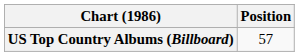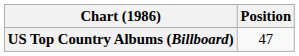US Top Country Albums (Billboard) | Position: 57 -> 47
